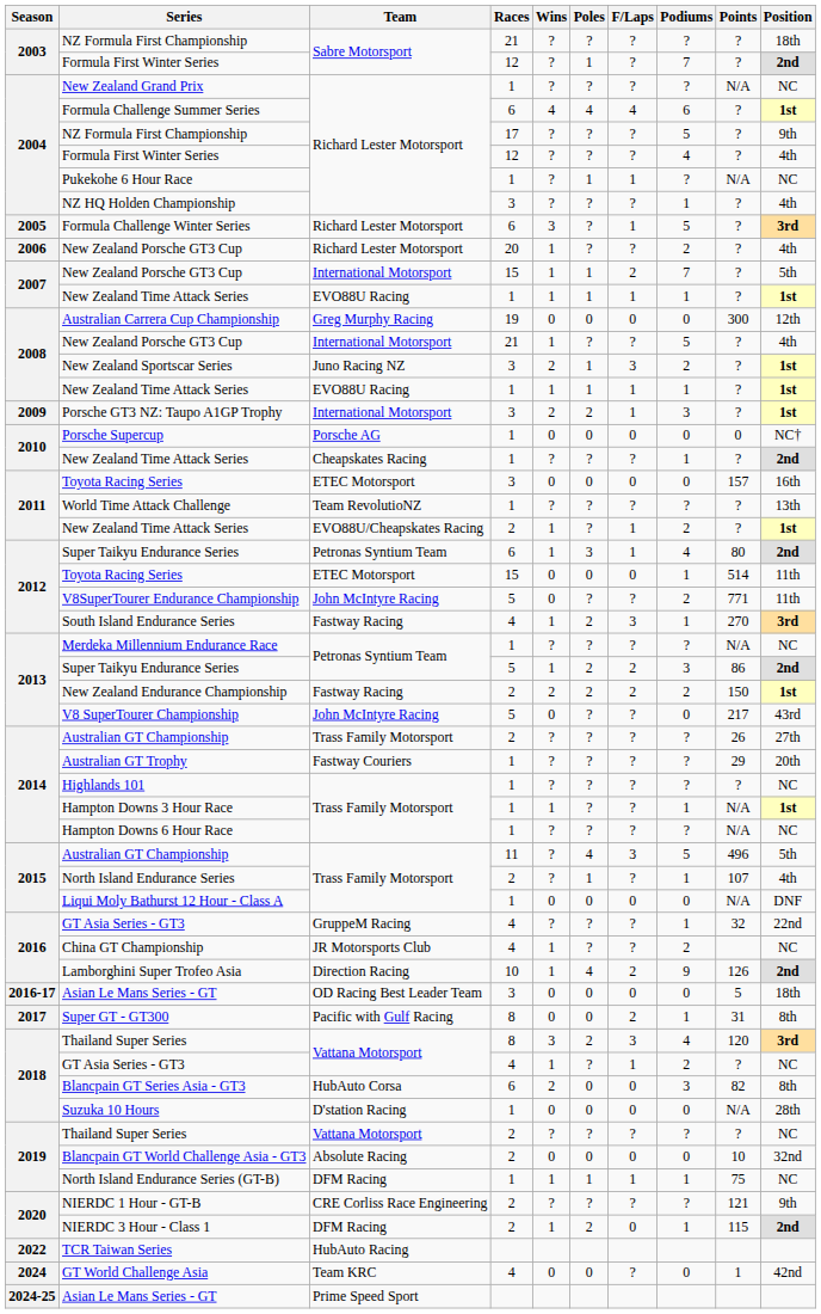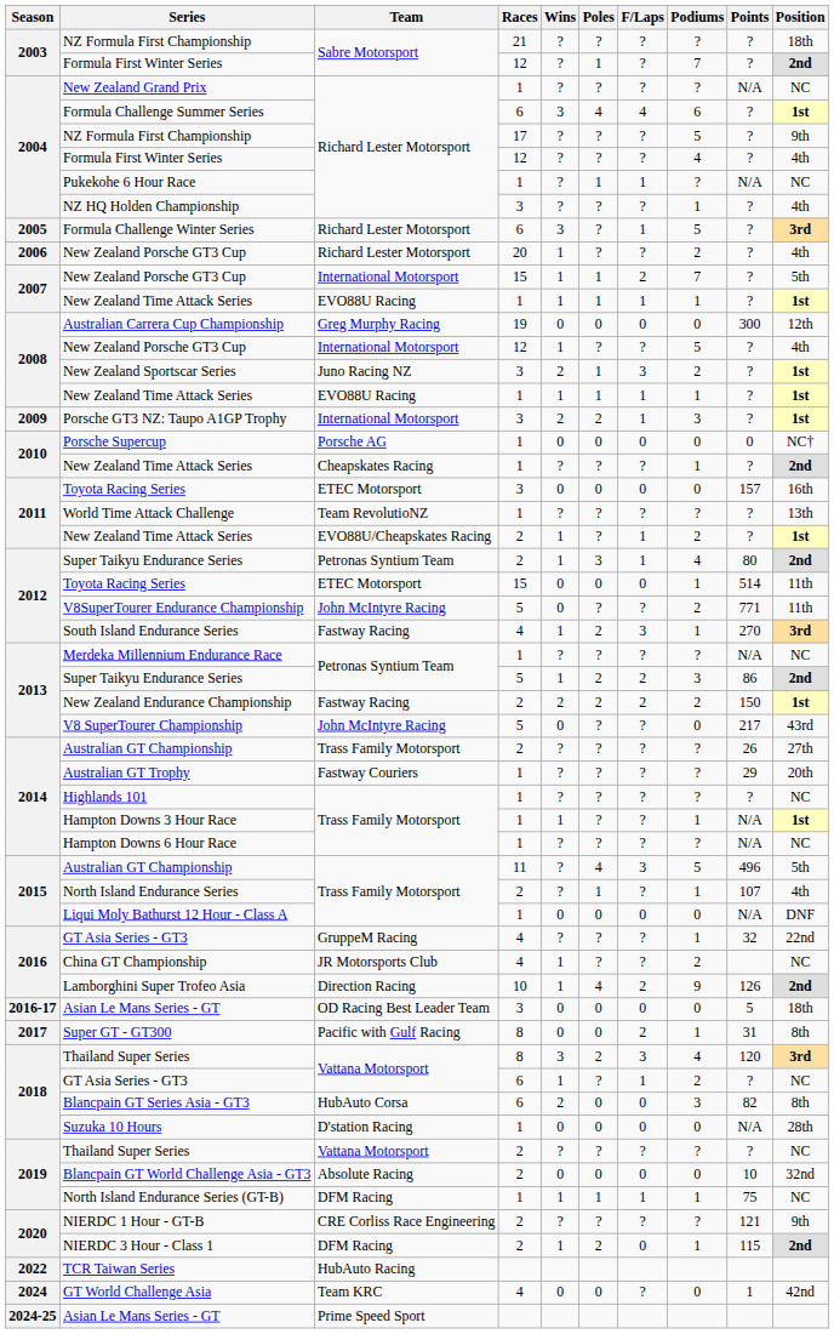Formula Challenge Summer Series | Wins: 4 -> 3
2008 / New Zealand Porsche GT3 Cup | Races: 21 -> 12
2012 / Super Taikyu Endurance Series | Races: 6 -> 2
2018 / GT Asia Series - GT3 | Races: 4 -> 6
